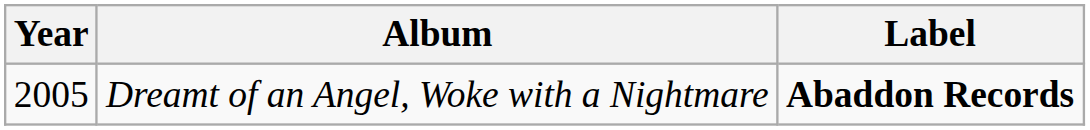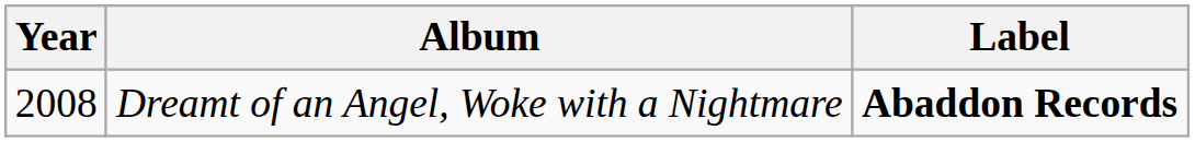Dreamt of an Angel, Woke with a Nightmare | Year: 2005 -> 2008
